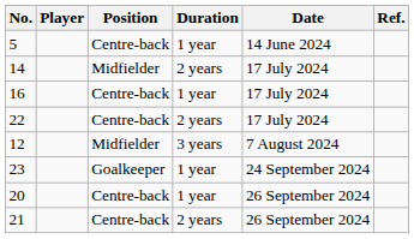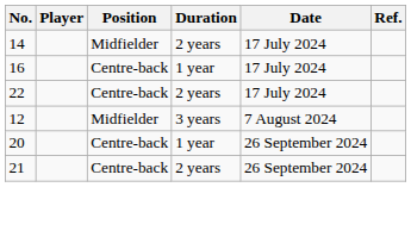- row: 5 | Centre-back | 1 year | 14 June 2024
- row: 23 | Goalkeeper | 1 year | 24 September 2024
